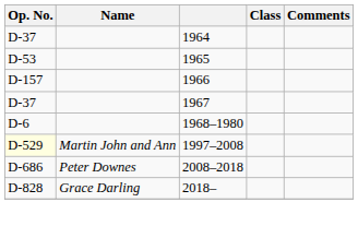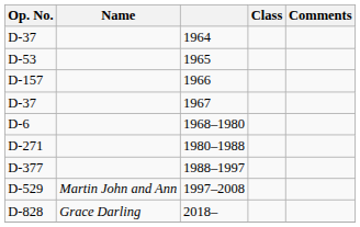+ row: D-271 | 1980–1988
+ row: D-377 | 1988–1997
1997–2008 | Op. No.: lightyellow background -> no background
- row: D-686 | Peter Downes | 2008–2018
